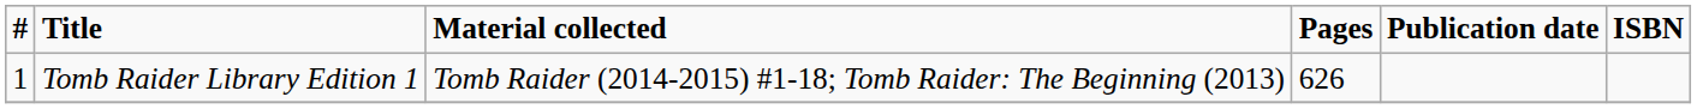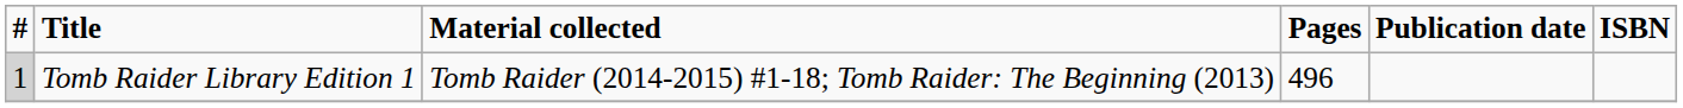Tomb Raider Library Edition 1 | #: no background -> lightgrey background
Tomb Raider Library Edition 1 | Pages: 626 -> 496
